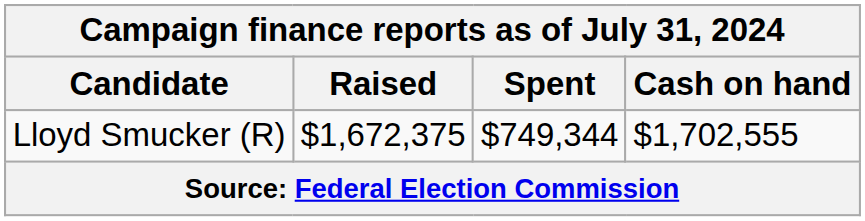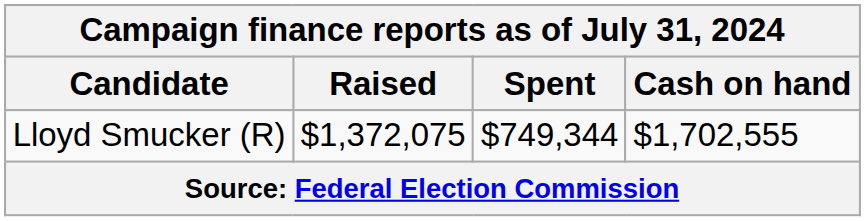Lloyd Smucker (R) | Raised: $1,672,375 -> $1,372,075
